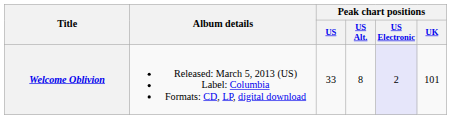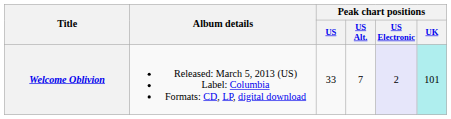Welcome Oblivion | Peak chart positions / US Alt.: 8 -> 7
Welcome Oblivion | Peak chart positions / UK: no background -> paleturquoise background
